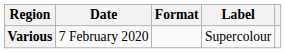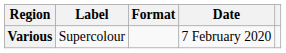columns swapped: Date <-> Label
